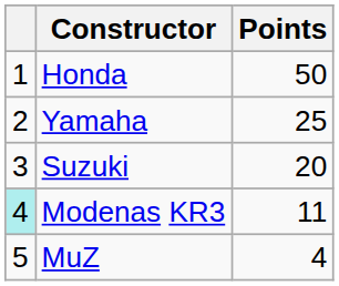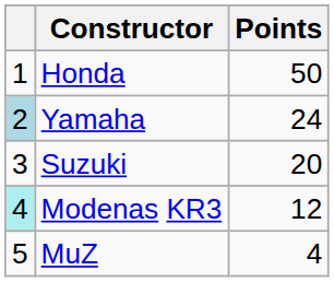Yamaha | column 1: no background -> lightblue background
Yamaha | Points: 25 -> 24
Modenas KR3 | Points: 11 -> 12
